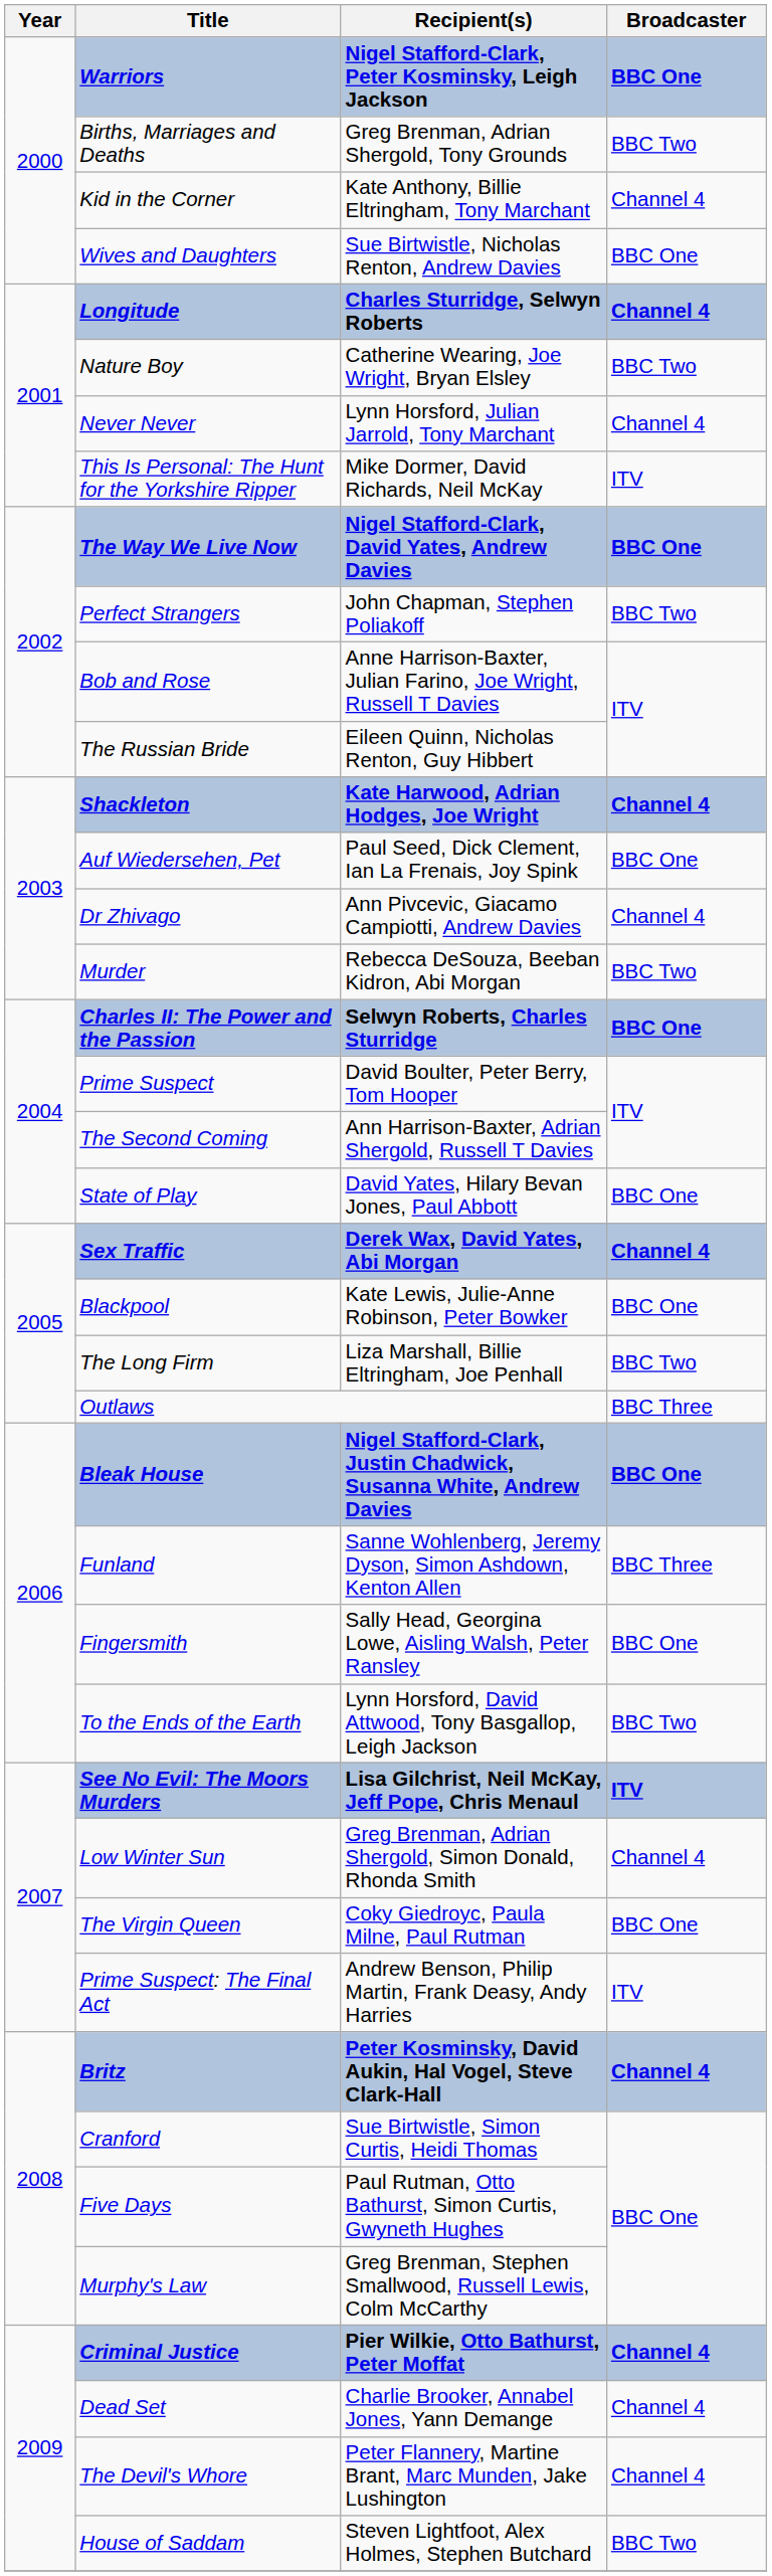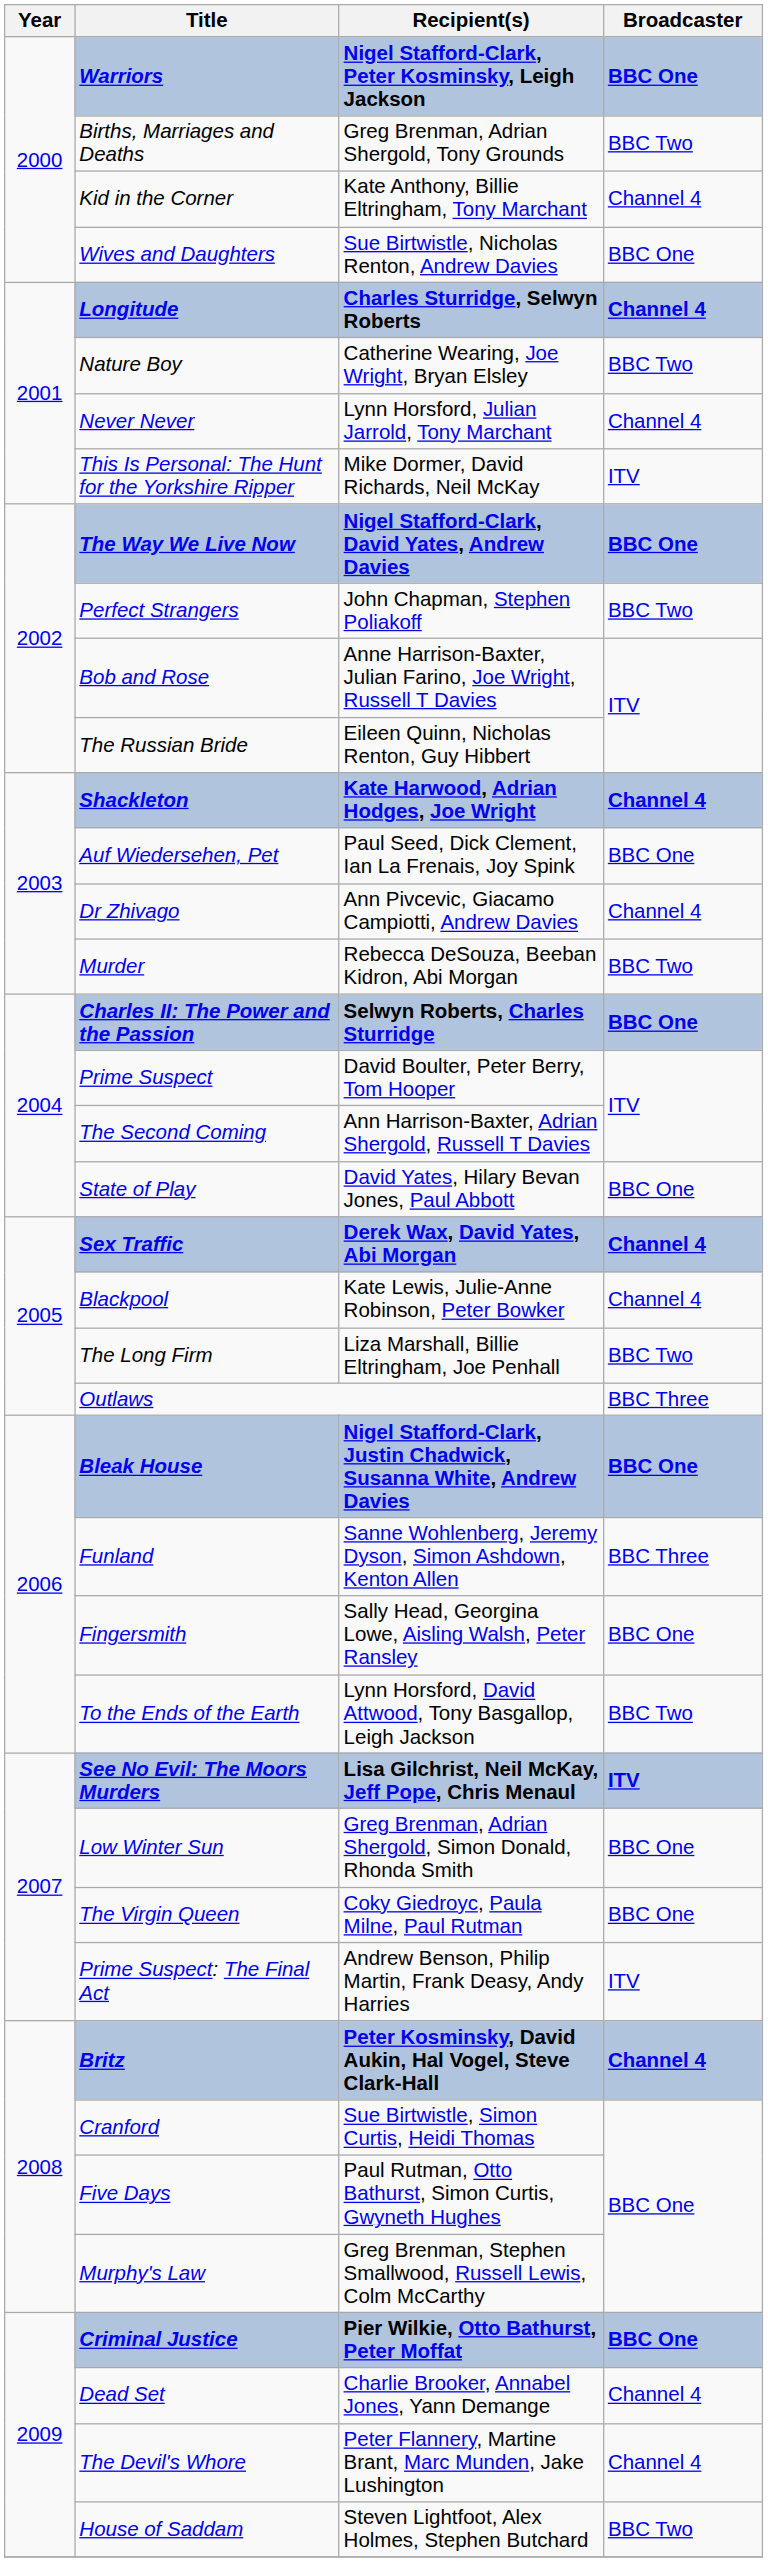Blackpool | Broadcaster: BBC One -> Channel 4
Low Winter Sun | Broadcaster: Channel 4 -> BBC One
Criminal Justice | Broadcaster: Channel 4 -> BBC One
